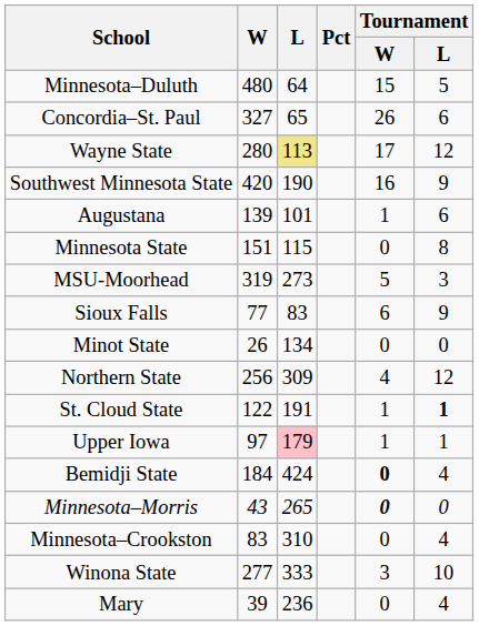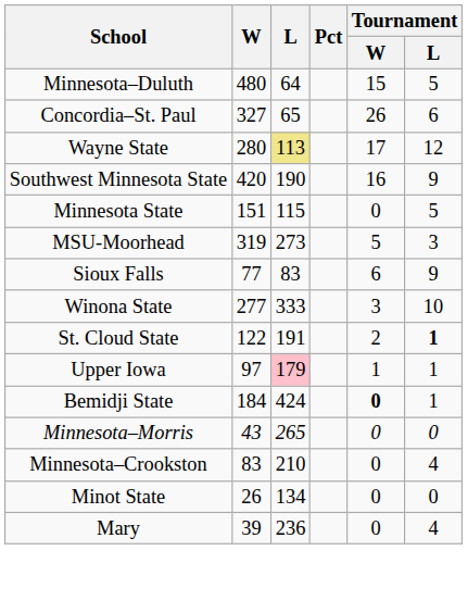- row: Augustana | 139 | 101 | 1 | 6
Minnesota State | Tournament / L: 8 -> 5
rows swapped: Winona State <-> Minot State
- row: Northern State | 256 | 309 | 4 | 12
St. Cloud State | Tournament / W: 1 -> 2
Bemidji State | Tournament / L: 4 -> 1
Minnesota–Morris | Tournament / W: bold -> normal
Minnesota–Crookston | L: 310 -> 210
